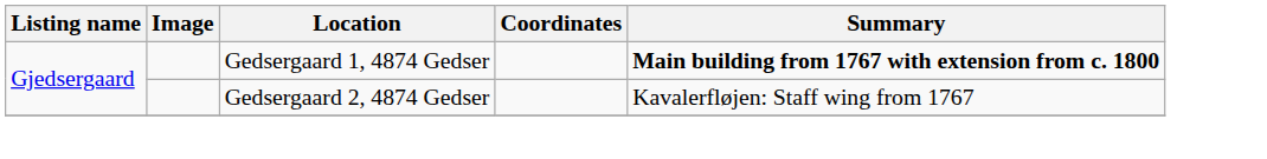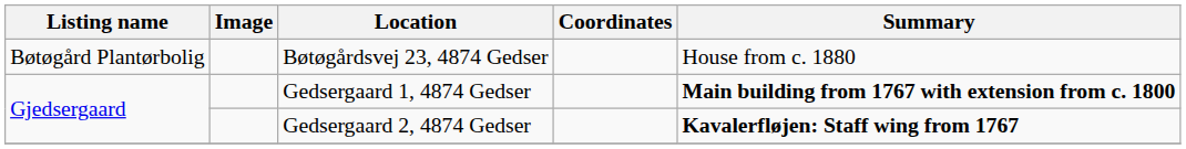+ row: Bøtøgård Plantørbolig | Bøtøgårdsvej 23, 4874 Gedser | House from c. 1880
Gedsergaard 2, 4874 Gedser | Summary: normal -> bold
